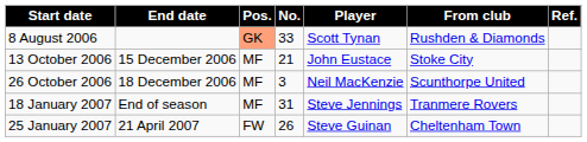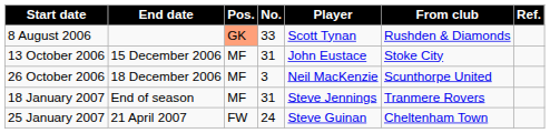13 October 2006 | No.: 21 -> 31
25 January 2007 | No.: 26 -> 24
